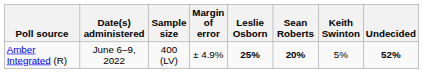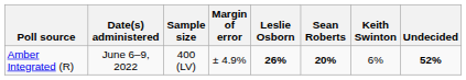Amber Integrated (R) | Leslie Osborn: 25% -> 26%
Amber Integrated (R) | Keith Swinton: 5% -> 6%
